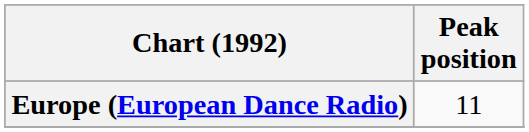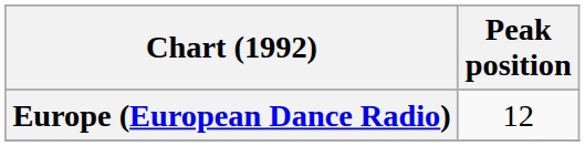Europe (European Dance Radio) | Peak position: 11 -> 12
